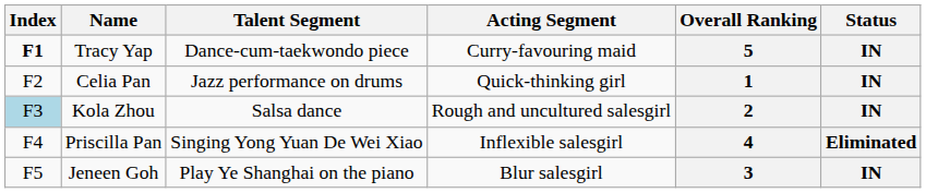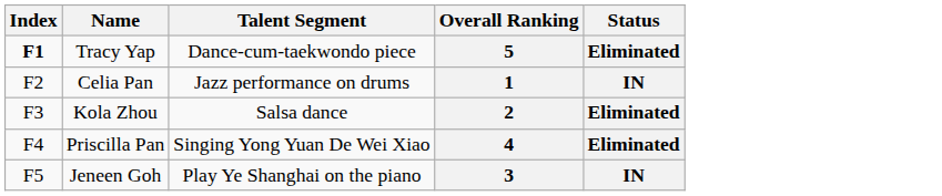- column: Acting Segment | Curry-favouring maid | Quick-thinking girl | Rough and uncultured salesgirl | Inflexible salesgirl | Blur salesgirl
Tracy Yap | Status: IN -> Eliminated
Kola Zhou | Index: lightblue background -> no background
Kola Zhou | Status: IN -> Eliminated
